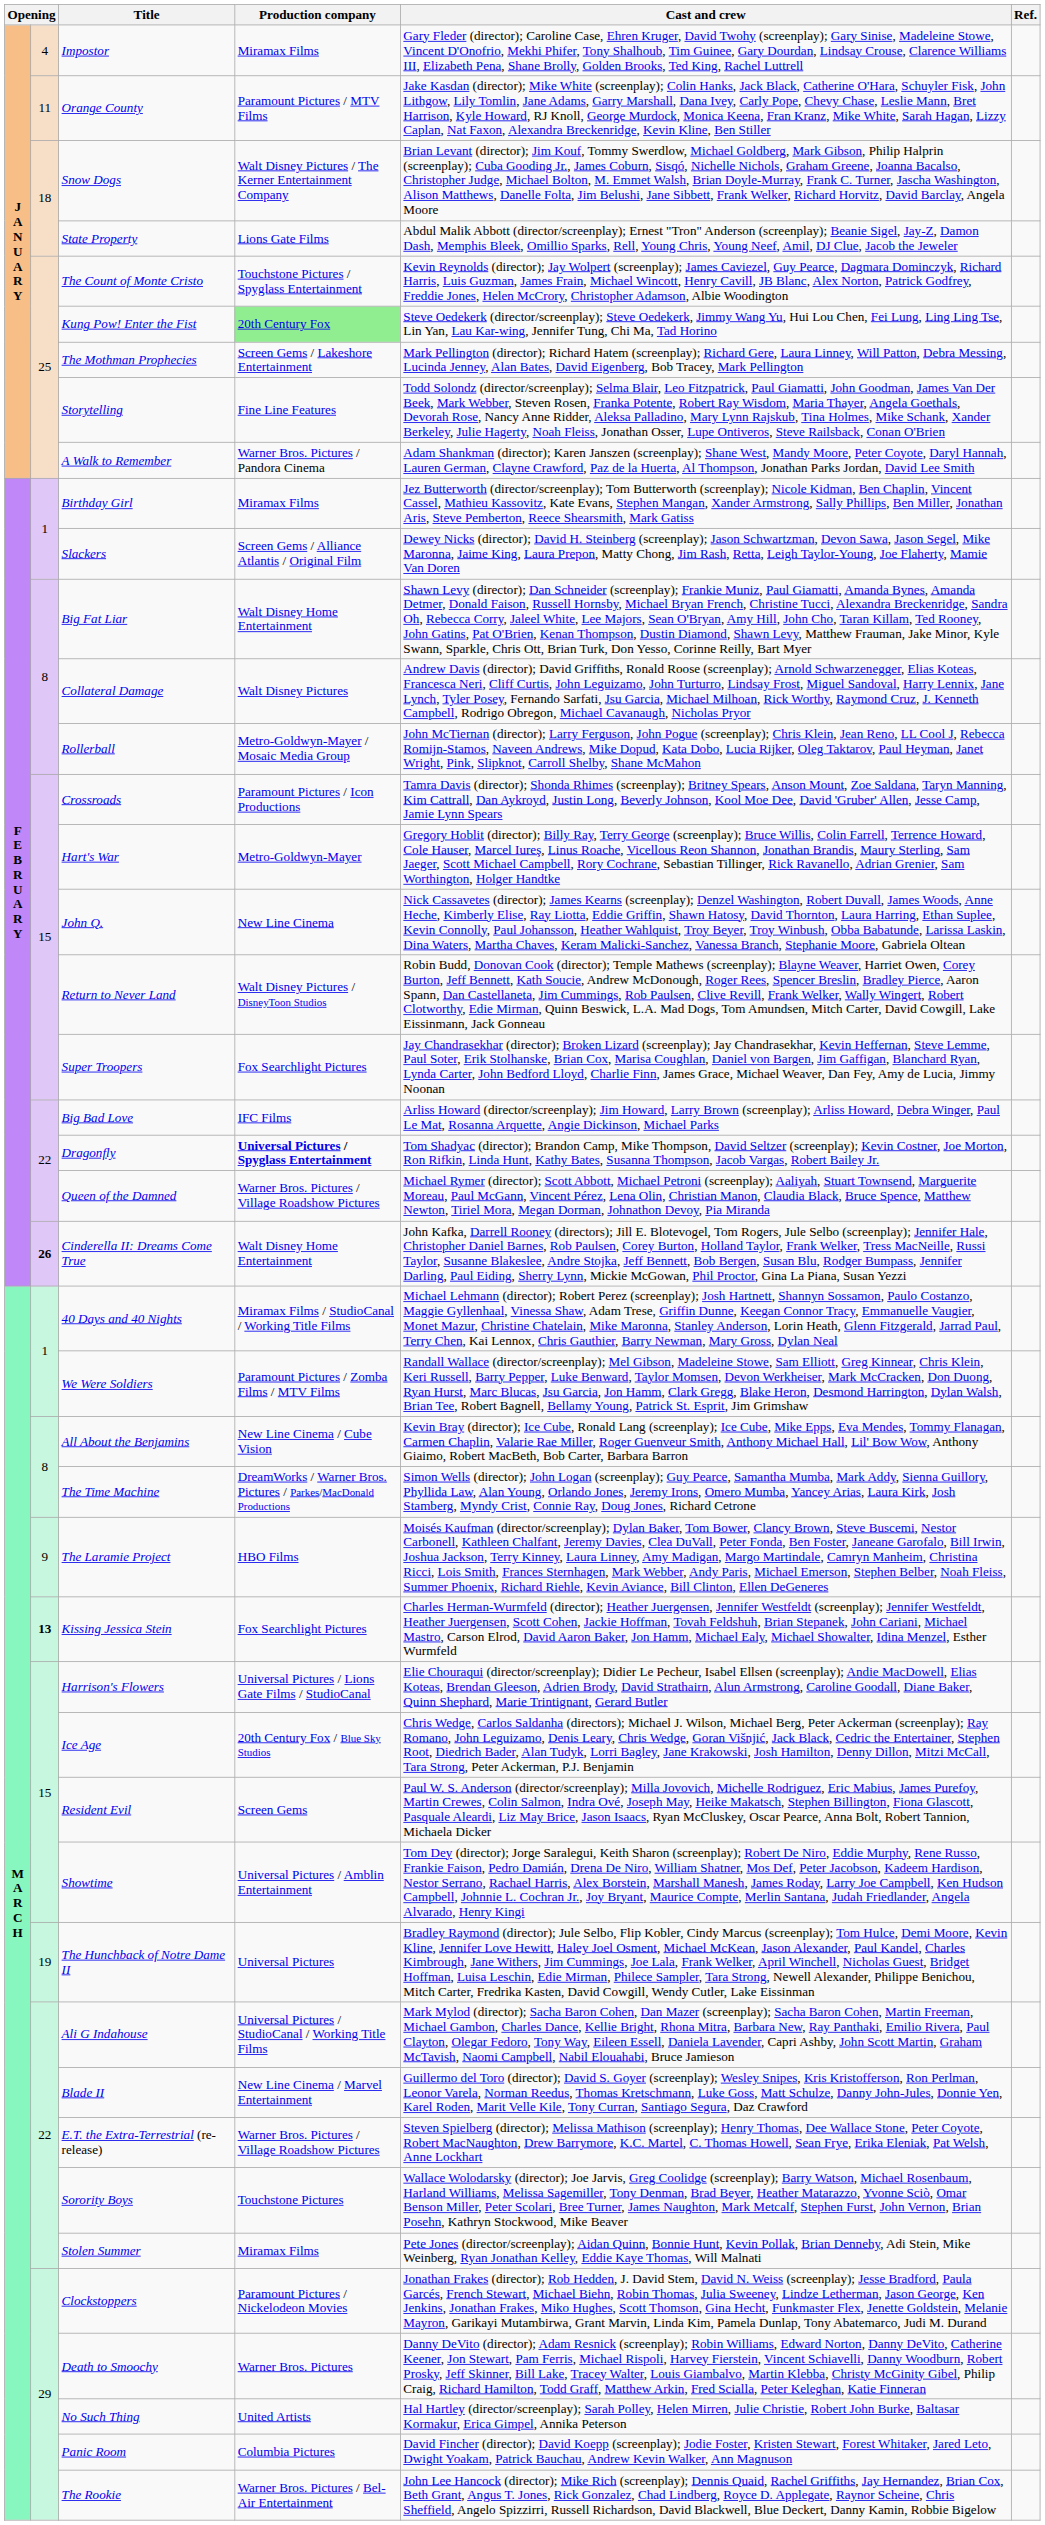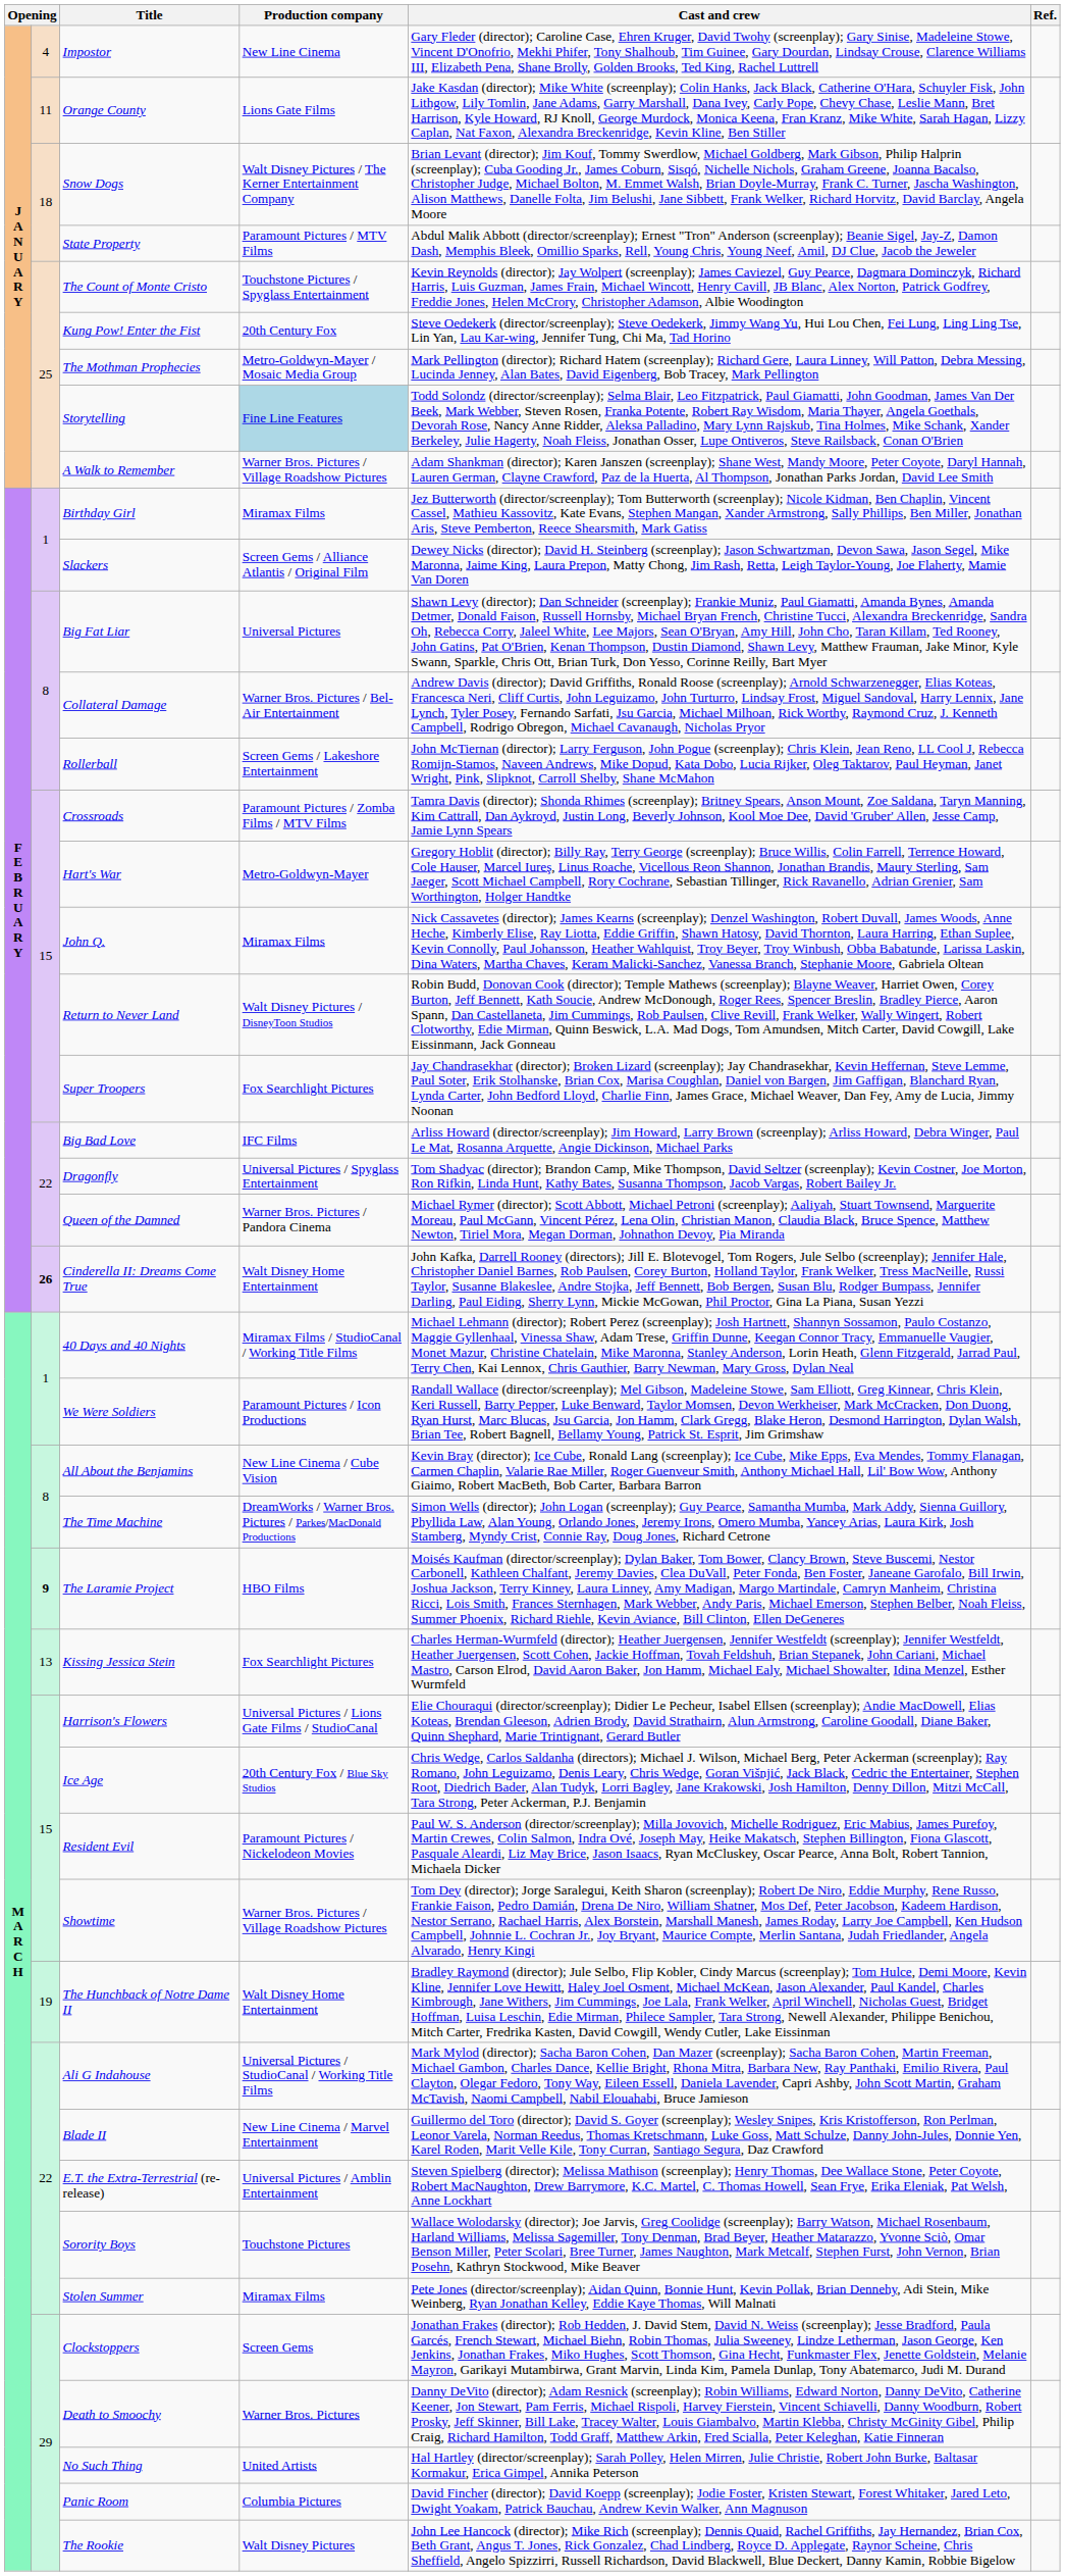Impostor | Production company: Miramax Films -> New Line Cinema
Orange County | Production company: Paramount Pictures / MTV Films -> Lions Gate Films
State Property | Production company: Lions Gate Films -> Paramount Pictures / MTV Films
Kung Pow! Enter the Fist | Production company: lightgreen background -> no background
The Mothman Prophecies | Production company: Screen Gems / Lakeshore Entertainment -> Metro-Goldwyn-Mayer / Mosaic Media Group
Storytelling | Production company: no background -> lightblue background
A Walk to Remember | Production company: Warner Bros. Pictures / Pandora Cinema -> Warner Bros. Pictures / Village Roadshow Pictures
Big Fat Liar | Production company: Walt Disney Home Entertainment -> Universal Pictures
Collateral Damage | Production company: Walt Disney Pictures -> Warner Bros. Pictures / Bel-Air Entertainment
Rollerball | Production company: Metro-Goldwyn-Mayer / Mosaic Media Group -> Screen Gems / Lakeshore Entertainment
Crossroads | Production company: Paramount Pictures / Icon Productions -> Paramount Pictures / Zomba Films / MTV Films
John Q. | Production company: New Line Cinema -> Miramax Films
Dragonfly | Production company: bold -> normal
Queen of the Damned | Production company: Warner Bros. Pictures / Village Roadshow Pictures -> Warner Bros. Pictures / Pandora Cinema
We Were Soldiers | Production company: Paramount Pictures / Zomba Films / MTV Films -> Paramount Pictures / Icon Productions
The Laramie Project | column 2: normal -> bold
Kissing Jessica Stein | column 2: bold -> normal
Resident Evil | Production company: Screen Gems -> Paramount Pictures / Nickelodeon Movies
Showtime | Production company: Universal Pictures / Amblin Entertainment -> Warner Bros. Pictures / Village Roadshow Pictures
The Hunchback of Notre Dame II | Production company: Universal Pictures -> Walt Disney Home Entertainment
E.T. the Extra-Terrestrial (re-release) | Production company: Warner Bros. Pictures / Village Roadshow Pictures -> Universal Pictures / Amblin Entertainment
Clockstoppers | Production company: Paramount Pictures / Nickelodeon Movies -> Screen Gems
The Rookie | Production company: Warner Bros. Pictures / Bel-Air Entertainment -> Walt Disney Pictures
